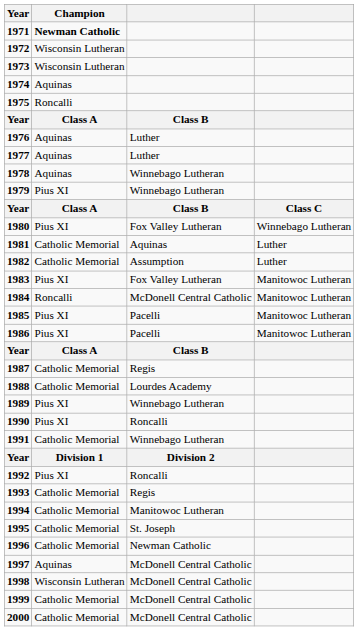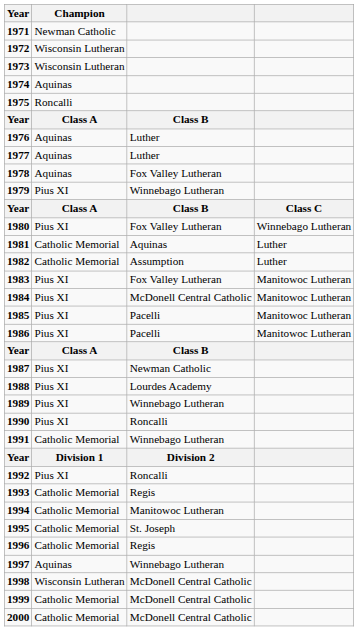1971 | Champion: bold -> normal
1978 | column 3: Winnebago Lutheran -> Fox Valley Lutheran
1984 | Champion: Roncalli -> Pius XI
1987 | Champion: Catholic Memorial -> Pius XI
1987 | column 3: Regis -> Newman Catholic
1988 | Champion: Catholic Memorial -> Pius XI
1996 | column 3: Newman Catholic -> Regis
1997 | column 3: McDonell Central Catholic -> Winnebago Lutheran
